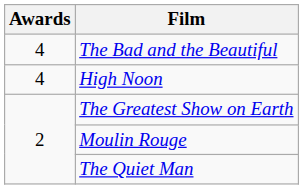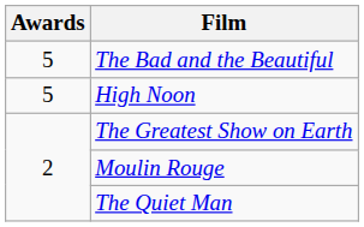The Bad and the Beautiful | Awards: 4 -> 5
High Noon | Awards: 4 -> 5
